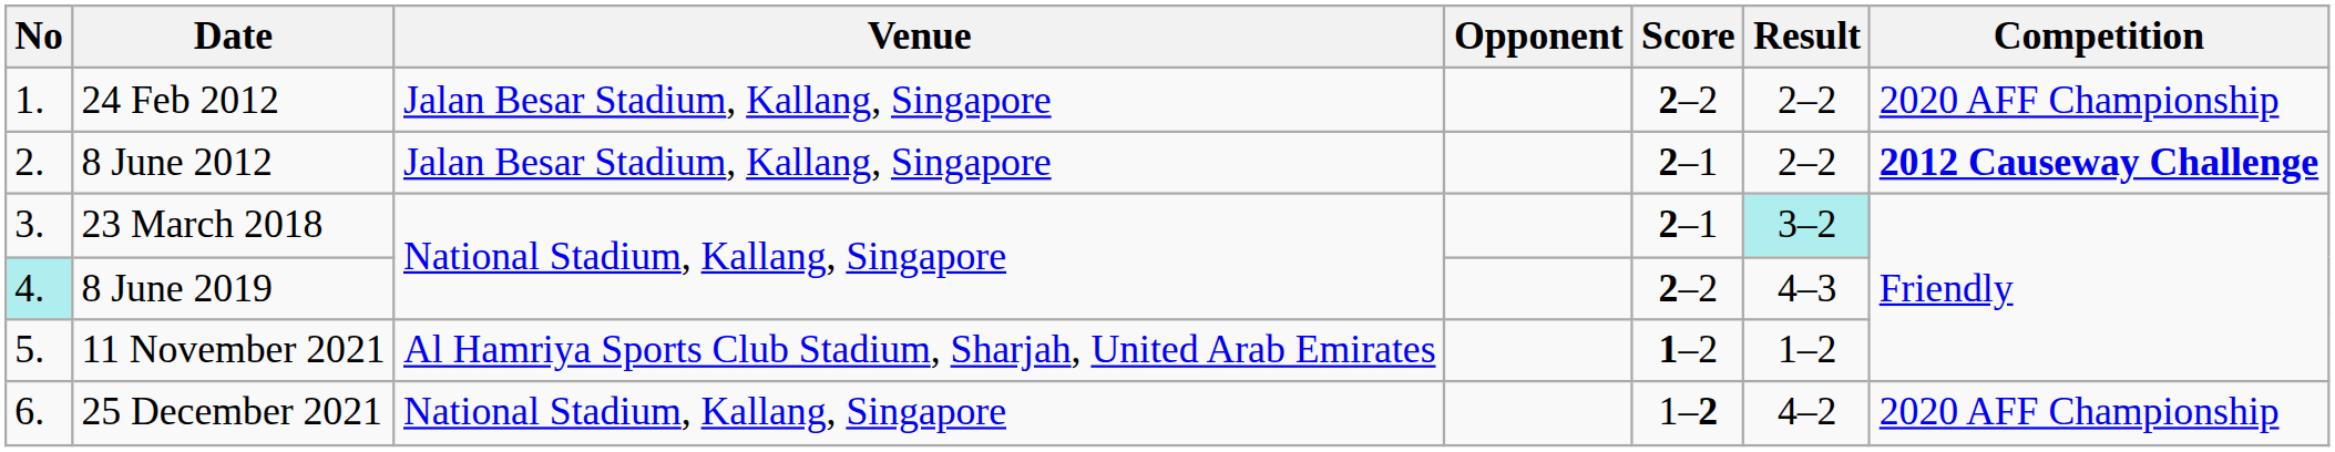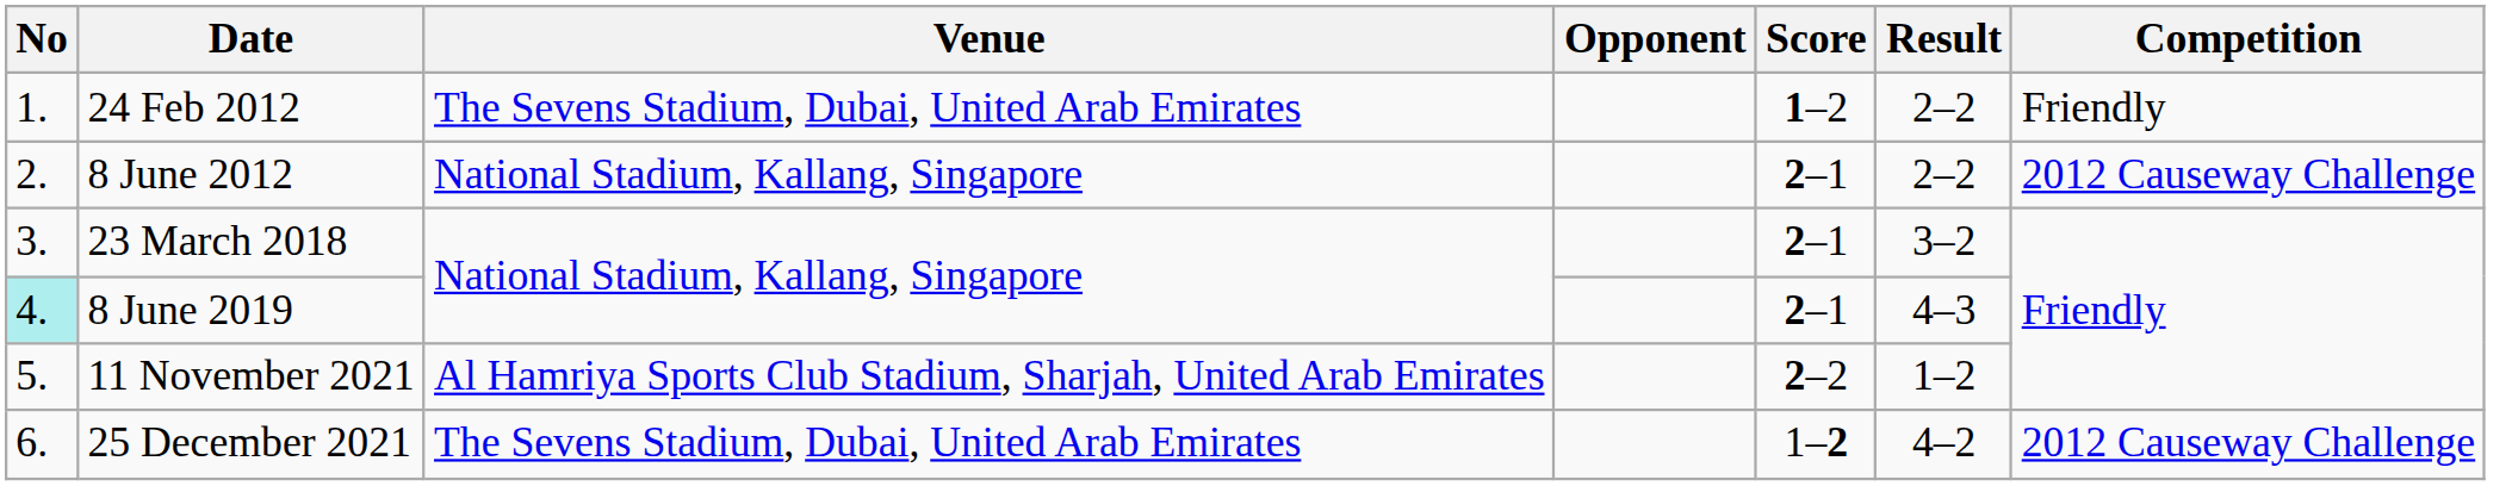24 Feb 2012 | Venue: Jalan Besar Stadium, Kallang, Singapore -> The Sevens Stadium, Dubai, United Arab Emirates
24 Feb 2012 | Score: 2–2 -> 1–2
24 Feb 2012 | Competition: 2020 AFF Championship -> Friendly
8 June 2012 | Venue: Jalan Besar Stadium, Kallang, Singapore -> National Stadium, Kallang, Singapore
8 June 2012 | Competition: bold -> normal
23 March 2018 | Result: paleturquoise background -> no background
8 June 2019 | Score: 2–2 -> 2–1
11 November 2021 | Score: 1–2 -> 2–2
25 December 2021 | Venue: National Stadium, Kallang, Singapore -> The Sevens Stadium, Dubai, United Arab Emirates
25 December 2021 | Competition: 2020 AFF Championship -> 2012 Causeway Challenge
